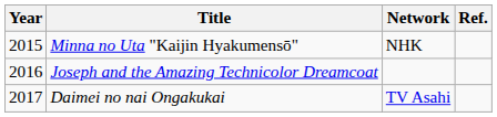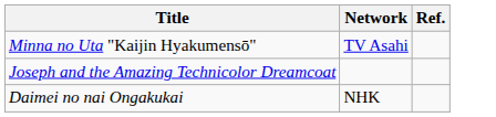- column: Year | 2015 | 2016 | 2017
Minna no Uta "Kaijin Hyakumensō" | Network: NHK -> TV Asahi
Daimei no nai Ongakukai | Network: TV Asahi -> NHK
